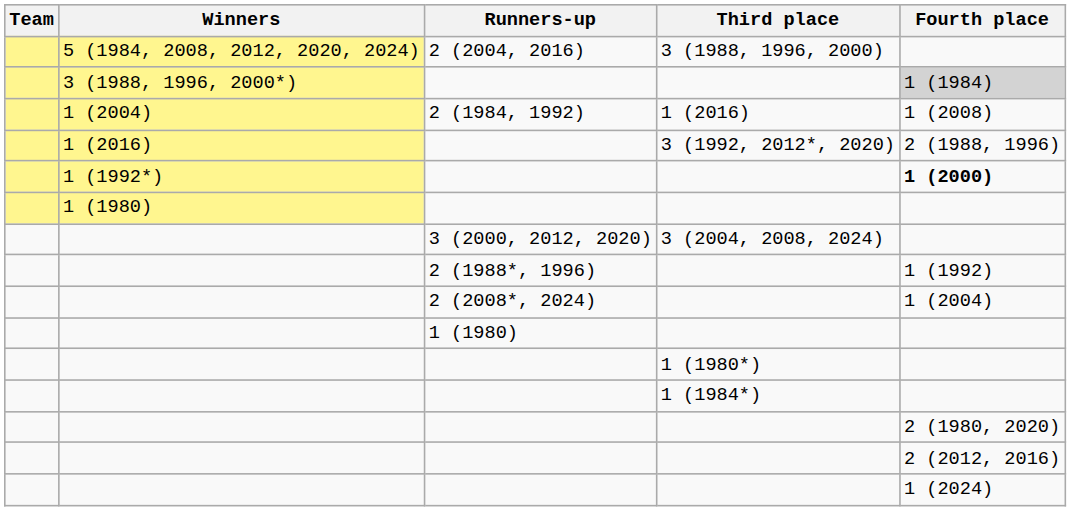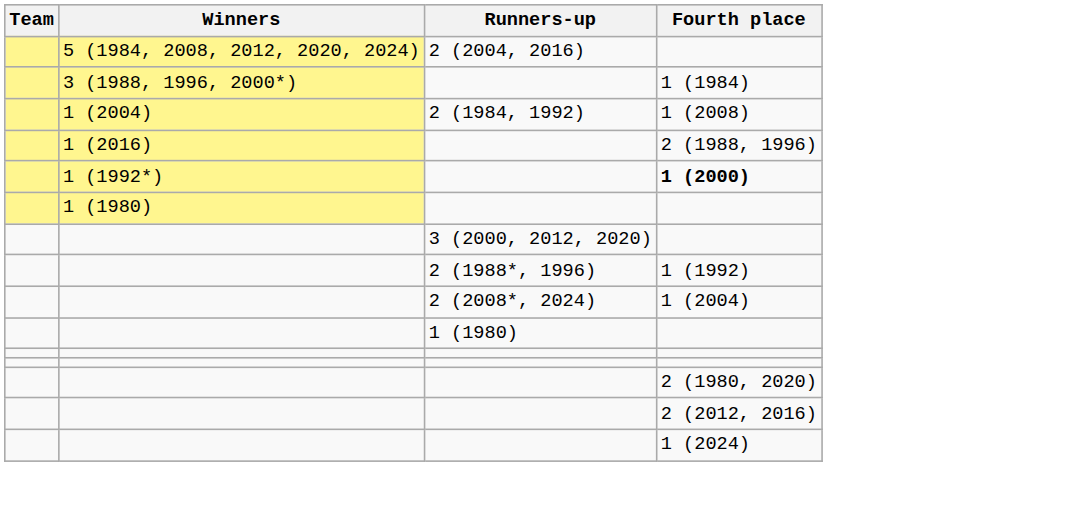- column: Third place | 3 (1988, 1996, 2000) | 1 (2016) | 3 (1992, 2012*, 2020) | 3 (2004, 2008, 2024) | 1 (1980*) | 1 (1984*)
3 (1988, 1996, 2000*) | Fourth place: lightgrey background -> no background
